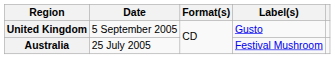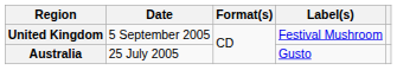United Kingdom | Label(s): Gusto -> Festival Mushroom
Australia | Label(s): Festival Mushroom -> Gusto
